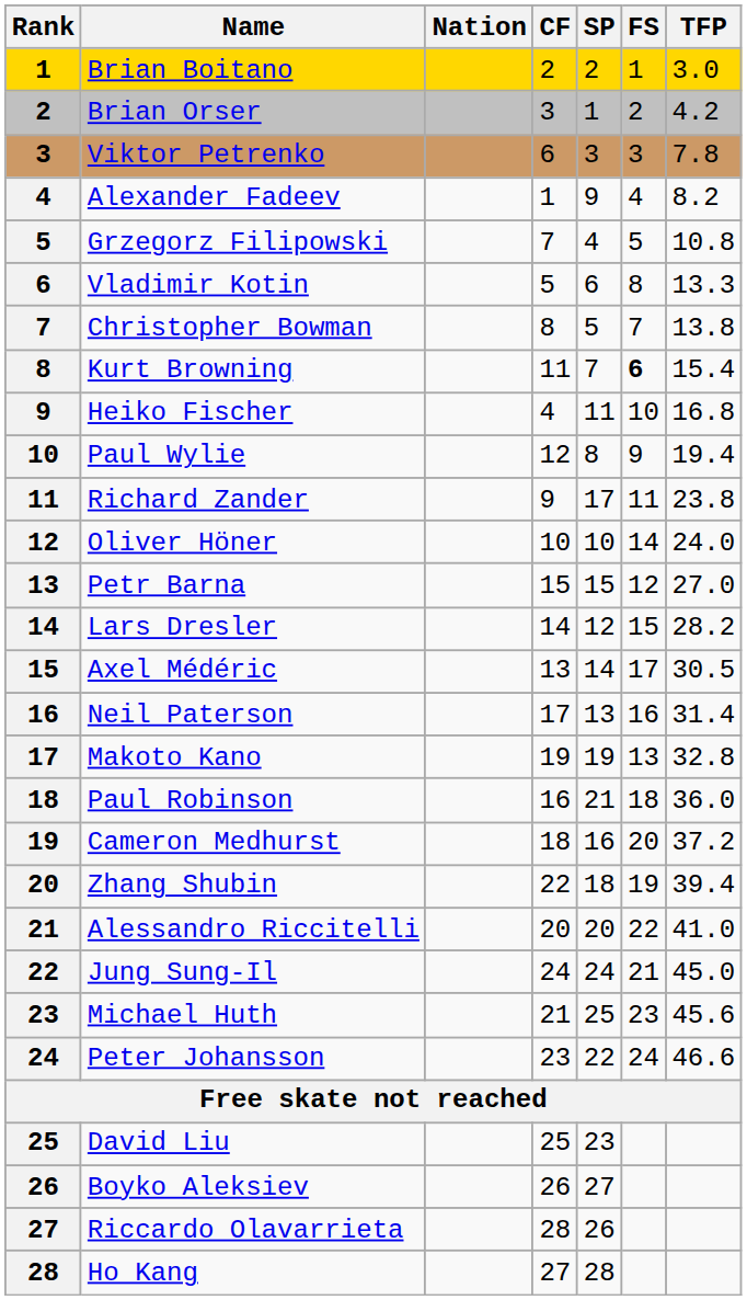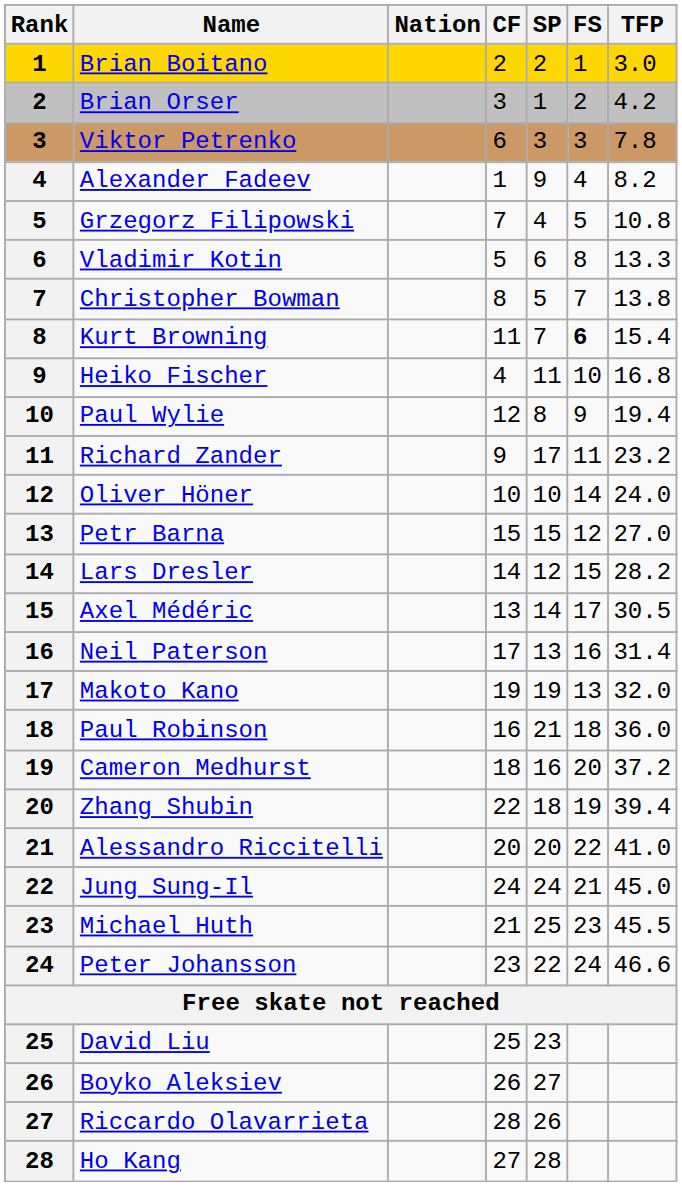Richard Zander | TFP: 23.8 -> 23.2
Makoto Kano | TFP: 32.8 -> 32.0
Michael Huth | TFP: 45.6 -> 45.5
